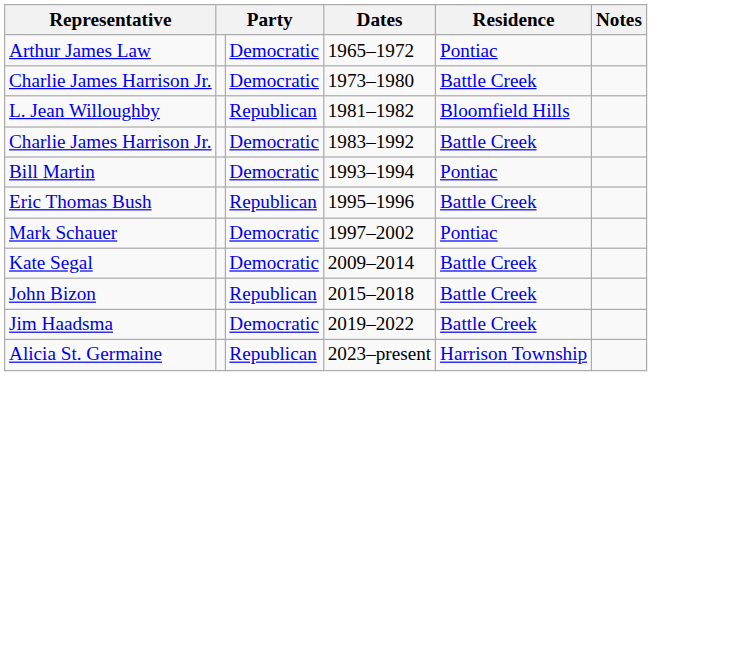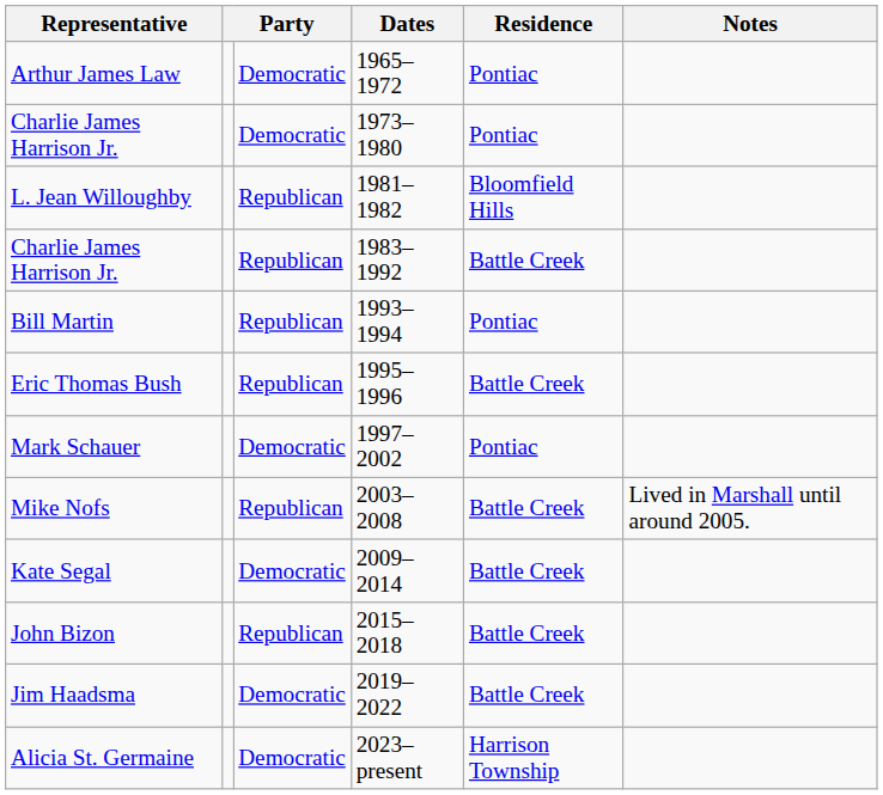Charlie James Harrison Jr. / 1973–1980 | Residence: Battle Creek -> Pontiac
Charlie James Harrison Jr. / 1983–1992 | column 3: Democratic -> Republican
Bill Martin | column 3: Democratic -> Republican
+ row: Mike Nofs | Republican | 2003–2008 | Battle Creek | Lived in Marshall until around 2005.
Alicia St. Germaine | column 3: Republican -> Democratic
